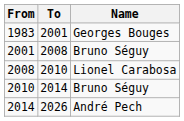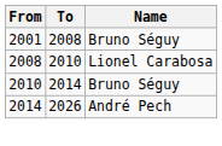- row: 1983 | 2001 | Georges Bouges
